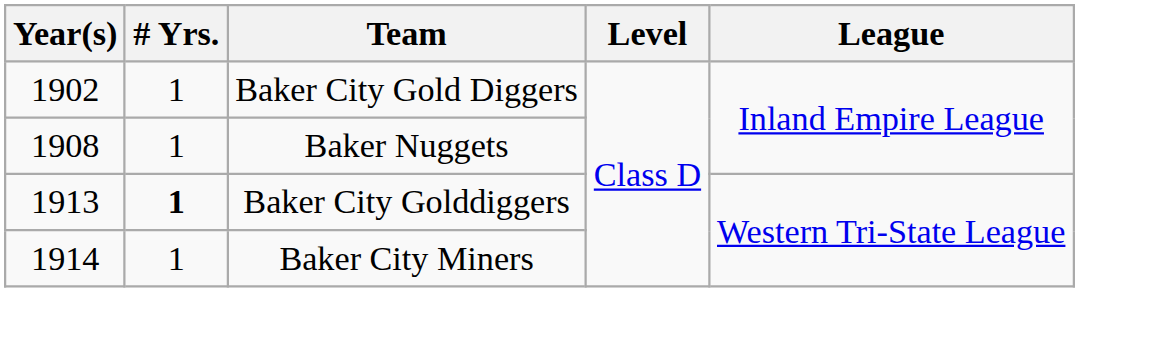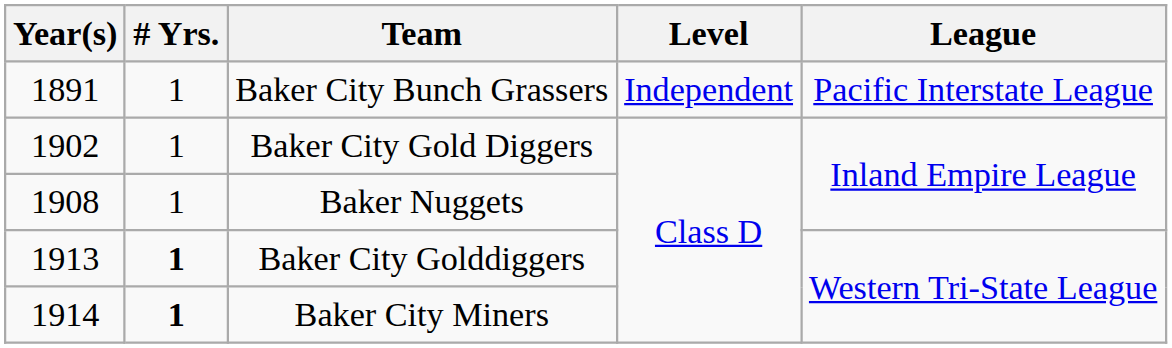+ row: 1891 | 1 | Baker City Bunch Grassers | Independent | Pacific Interstate League
Baker City Miners | # Yrs.: normal -> bold
